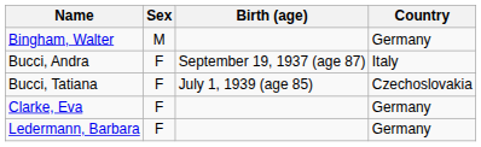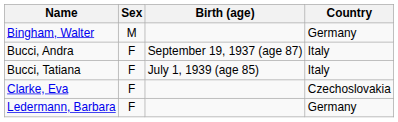Bucci, Tatiana | Country: Czechoslovakia -> Italy
Clarke, Eva | Country: Germany -> Czechoslovakia
